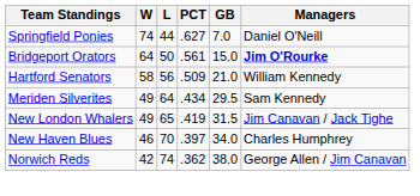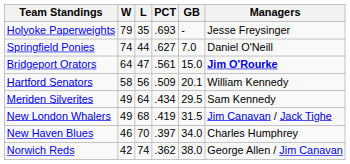+ row: Holyoke Paperweights | 79 | 35 | .693 | - | Jesse Freysinger
Bridgeport Orators | L: 50 -> 47
Hartford Senators | GB: 21.0 -> 20.1
New London Whalers | L: 65 -> 68
